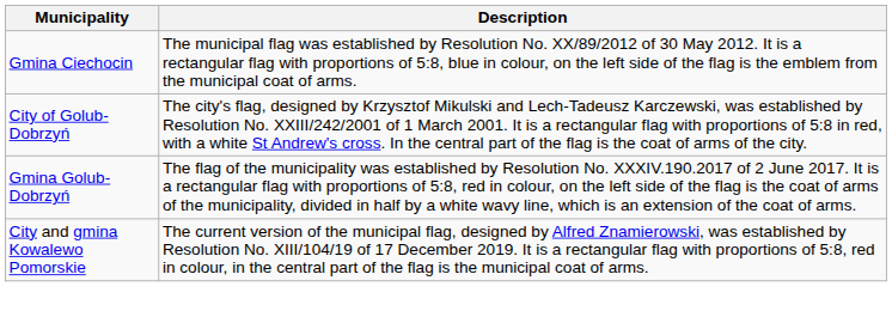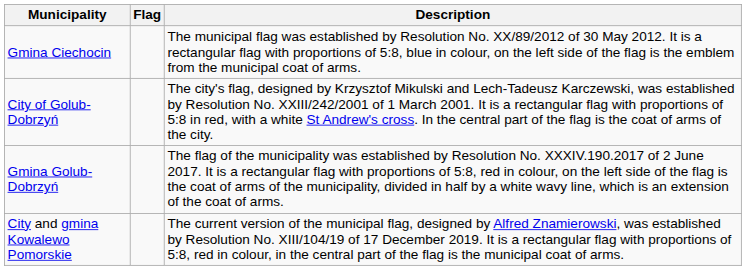+ column: Flag
